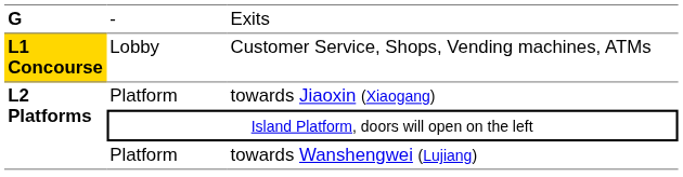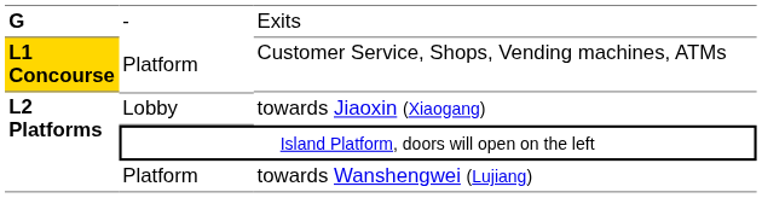Customer Service, Shops, Vending machines, ATMs | column 2: Lobby -> Platform
towards Jiaoxin (Xiaogang) | column 2: Platform -> Lobby
